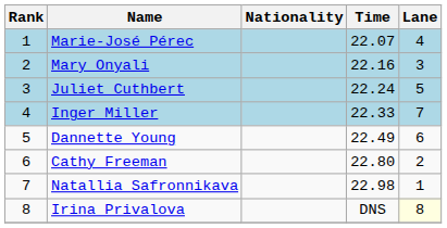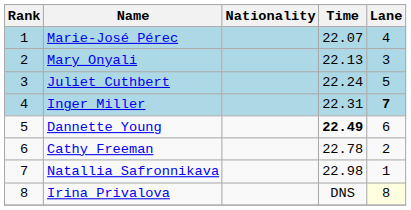Mary Onyali | Time: 22.16 -> 22.13
Inger Miller | Time: 22.33 -> 22.31
Inger Miller | Lane: normal -> bold
Dannette Young | Time: normal -> bold
Cathy Freeman | Time: 22.80 -> 22.78
